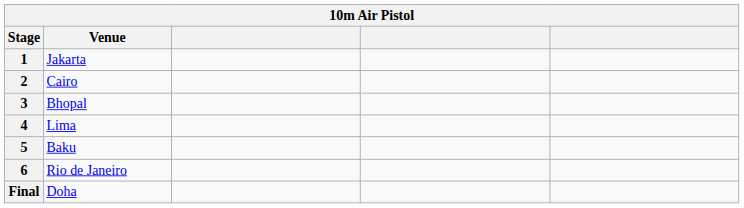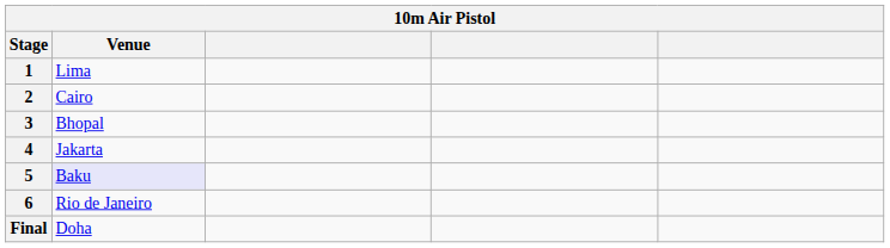1 | Venue: Jakarta -> Lima
4 | Venue: Lima -> Jakarta
5 | Venue: no background -> lavender background
